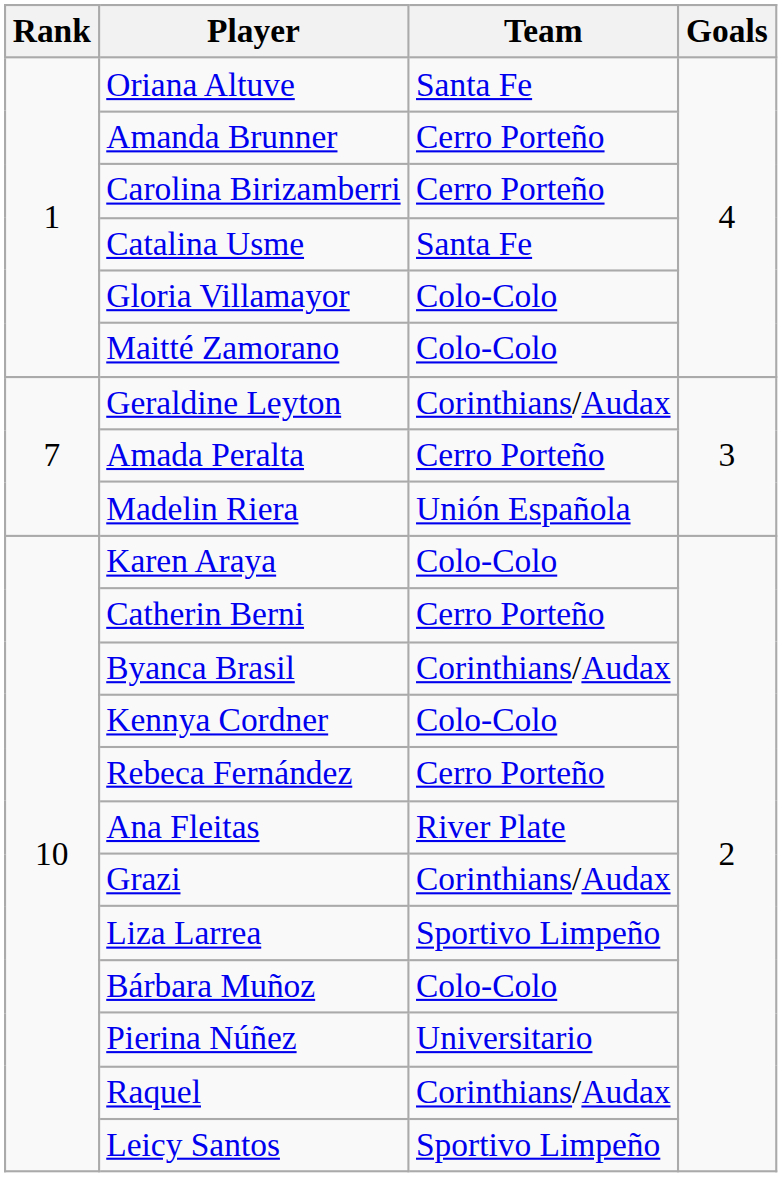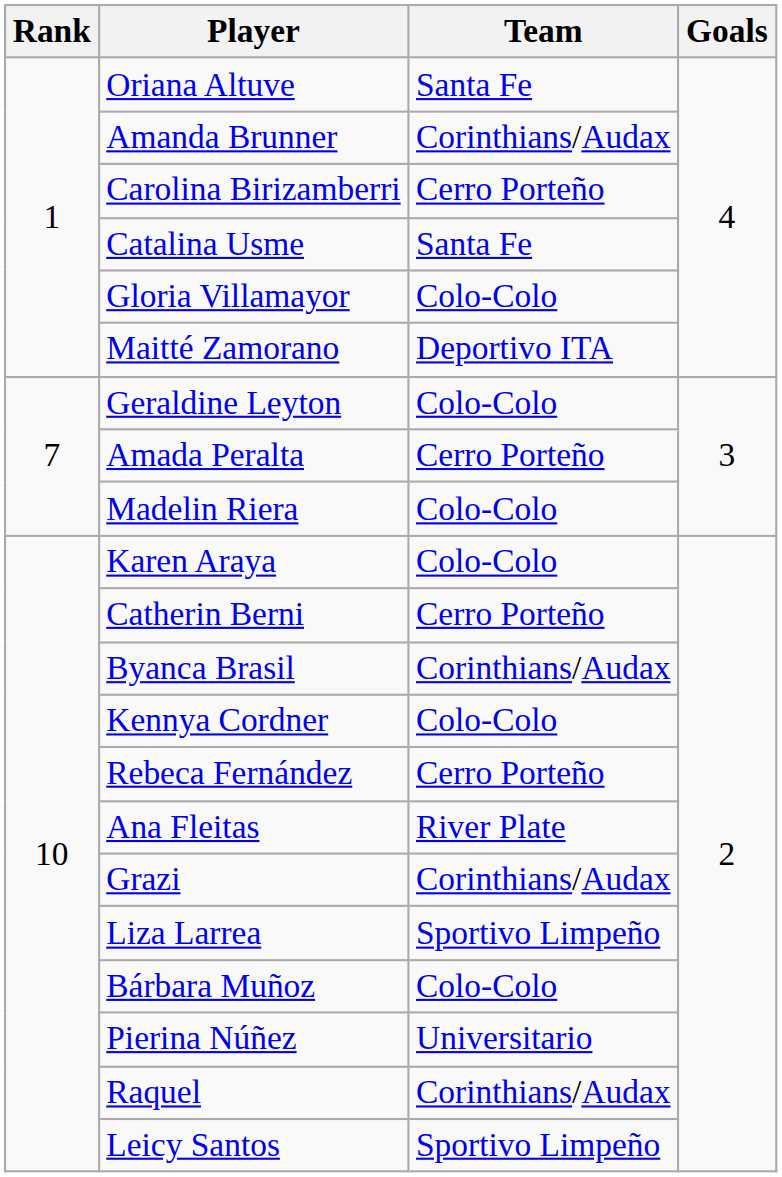Amanda Brunner | Team: Cerro Porteño -> Corinthians/Audax
Maitté Zamorano | Team: Colo-Colo -> Deportivo ITA
Geraldine Leyton | Team: Corinthians/Audax -> Colo-Colo
Madelin Riera | Team: Unión Española -> Colo-Colo
